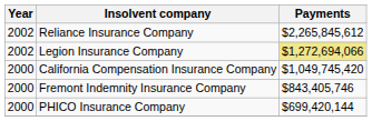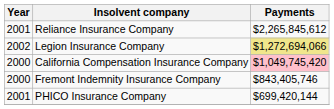Reliance Insurance Company | Year: 2002 -> 2001
California Compensation Insurance Company | Payments: no background -> pink background
PHICO Insurance Company | Year: 2000 -> 2001
